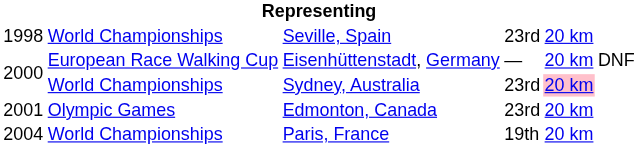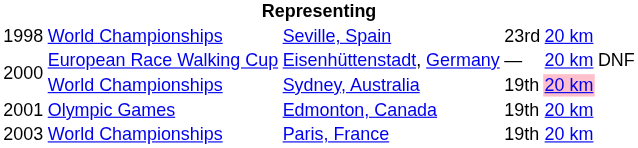Sydney, Australia | column 4: 23rd -> 19th
Edmonton, Canada | column 4: 23rd -> 19th
Paris, France | column 1: 2004 -> 2003
